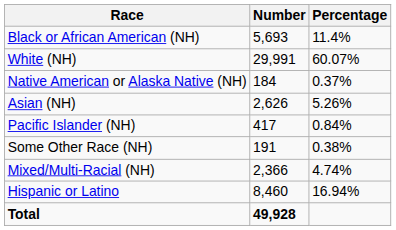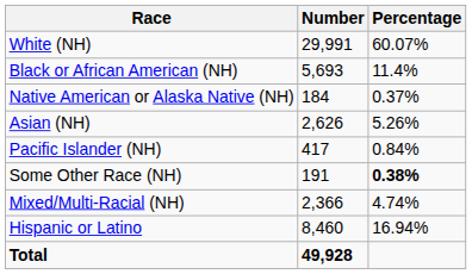rows swapped: White (NH) <-> Black or African American (NH)
Some Other Race (NH) | Percentage: normal -> bold
